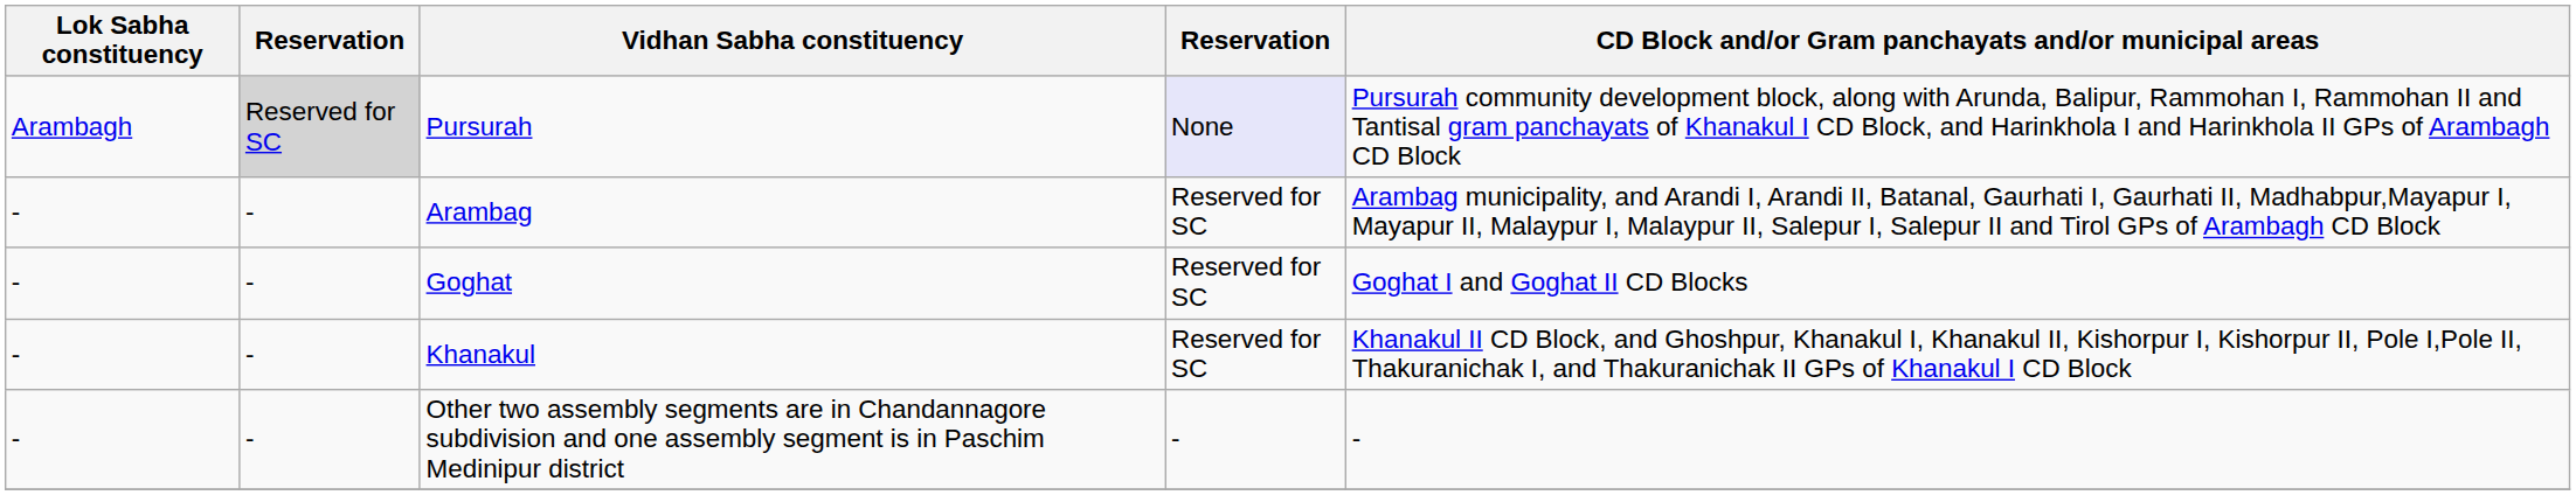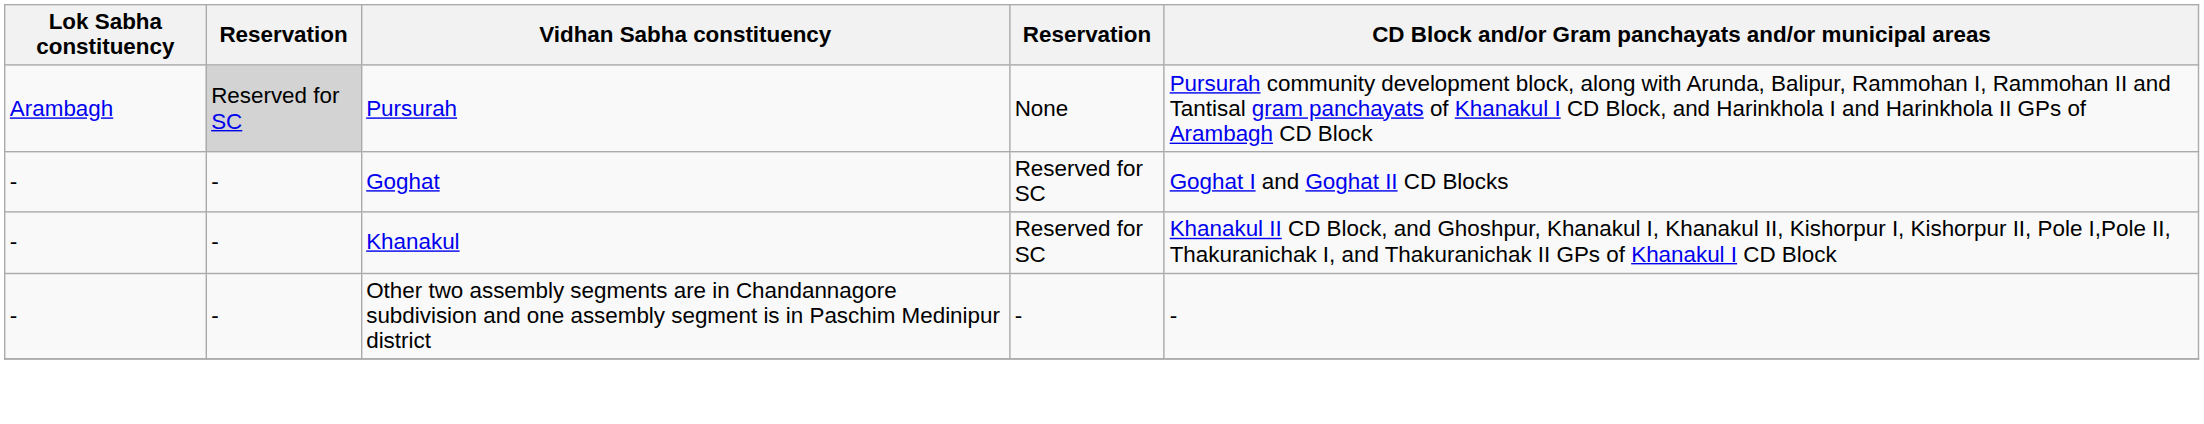Pursurah | column 4: lavender background -> no background
- row: - | - | Arambag | Reserved for SC | Arambag municipality, and Arandi I, Arandi II, Batanal, Gaurhati I, Gaurhati II, Madhabpur,Mayapur I, Mayapur II, Malaypur I, Malaypur II, Salepur I, Salepur II and Tirol GPs of Arambagh CD Block
